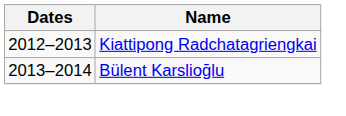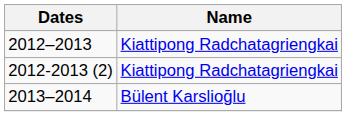+ row: 2012-2013 (2) | Kiattipong Radchatagriengkai
